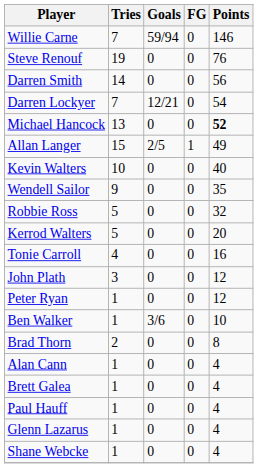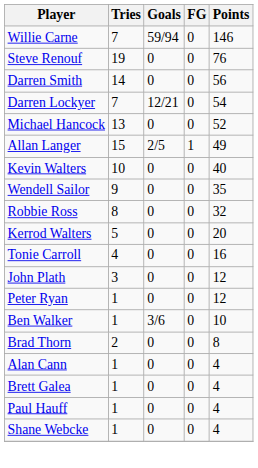Michael Hancock | Points: bold -> normal
Robbie Ross | Tries: 5 -> 8
- row: Glenn Lazarus | 1 | 0 | 0 | 4
